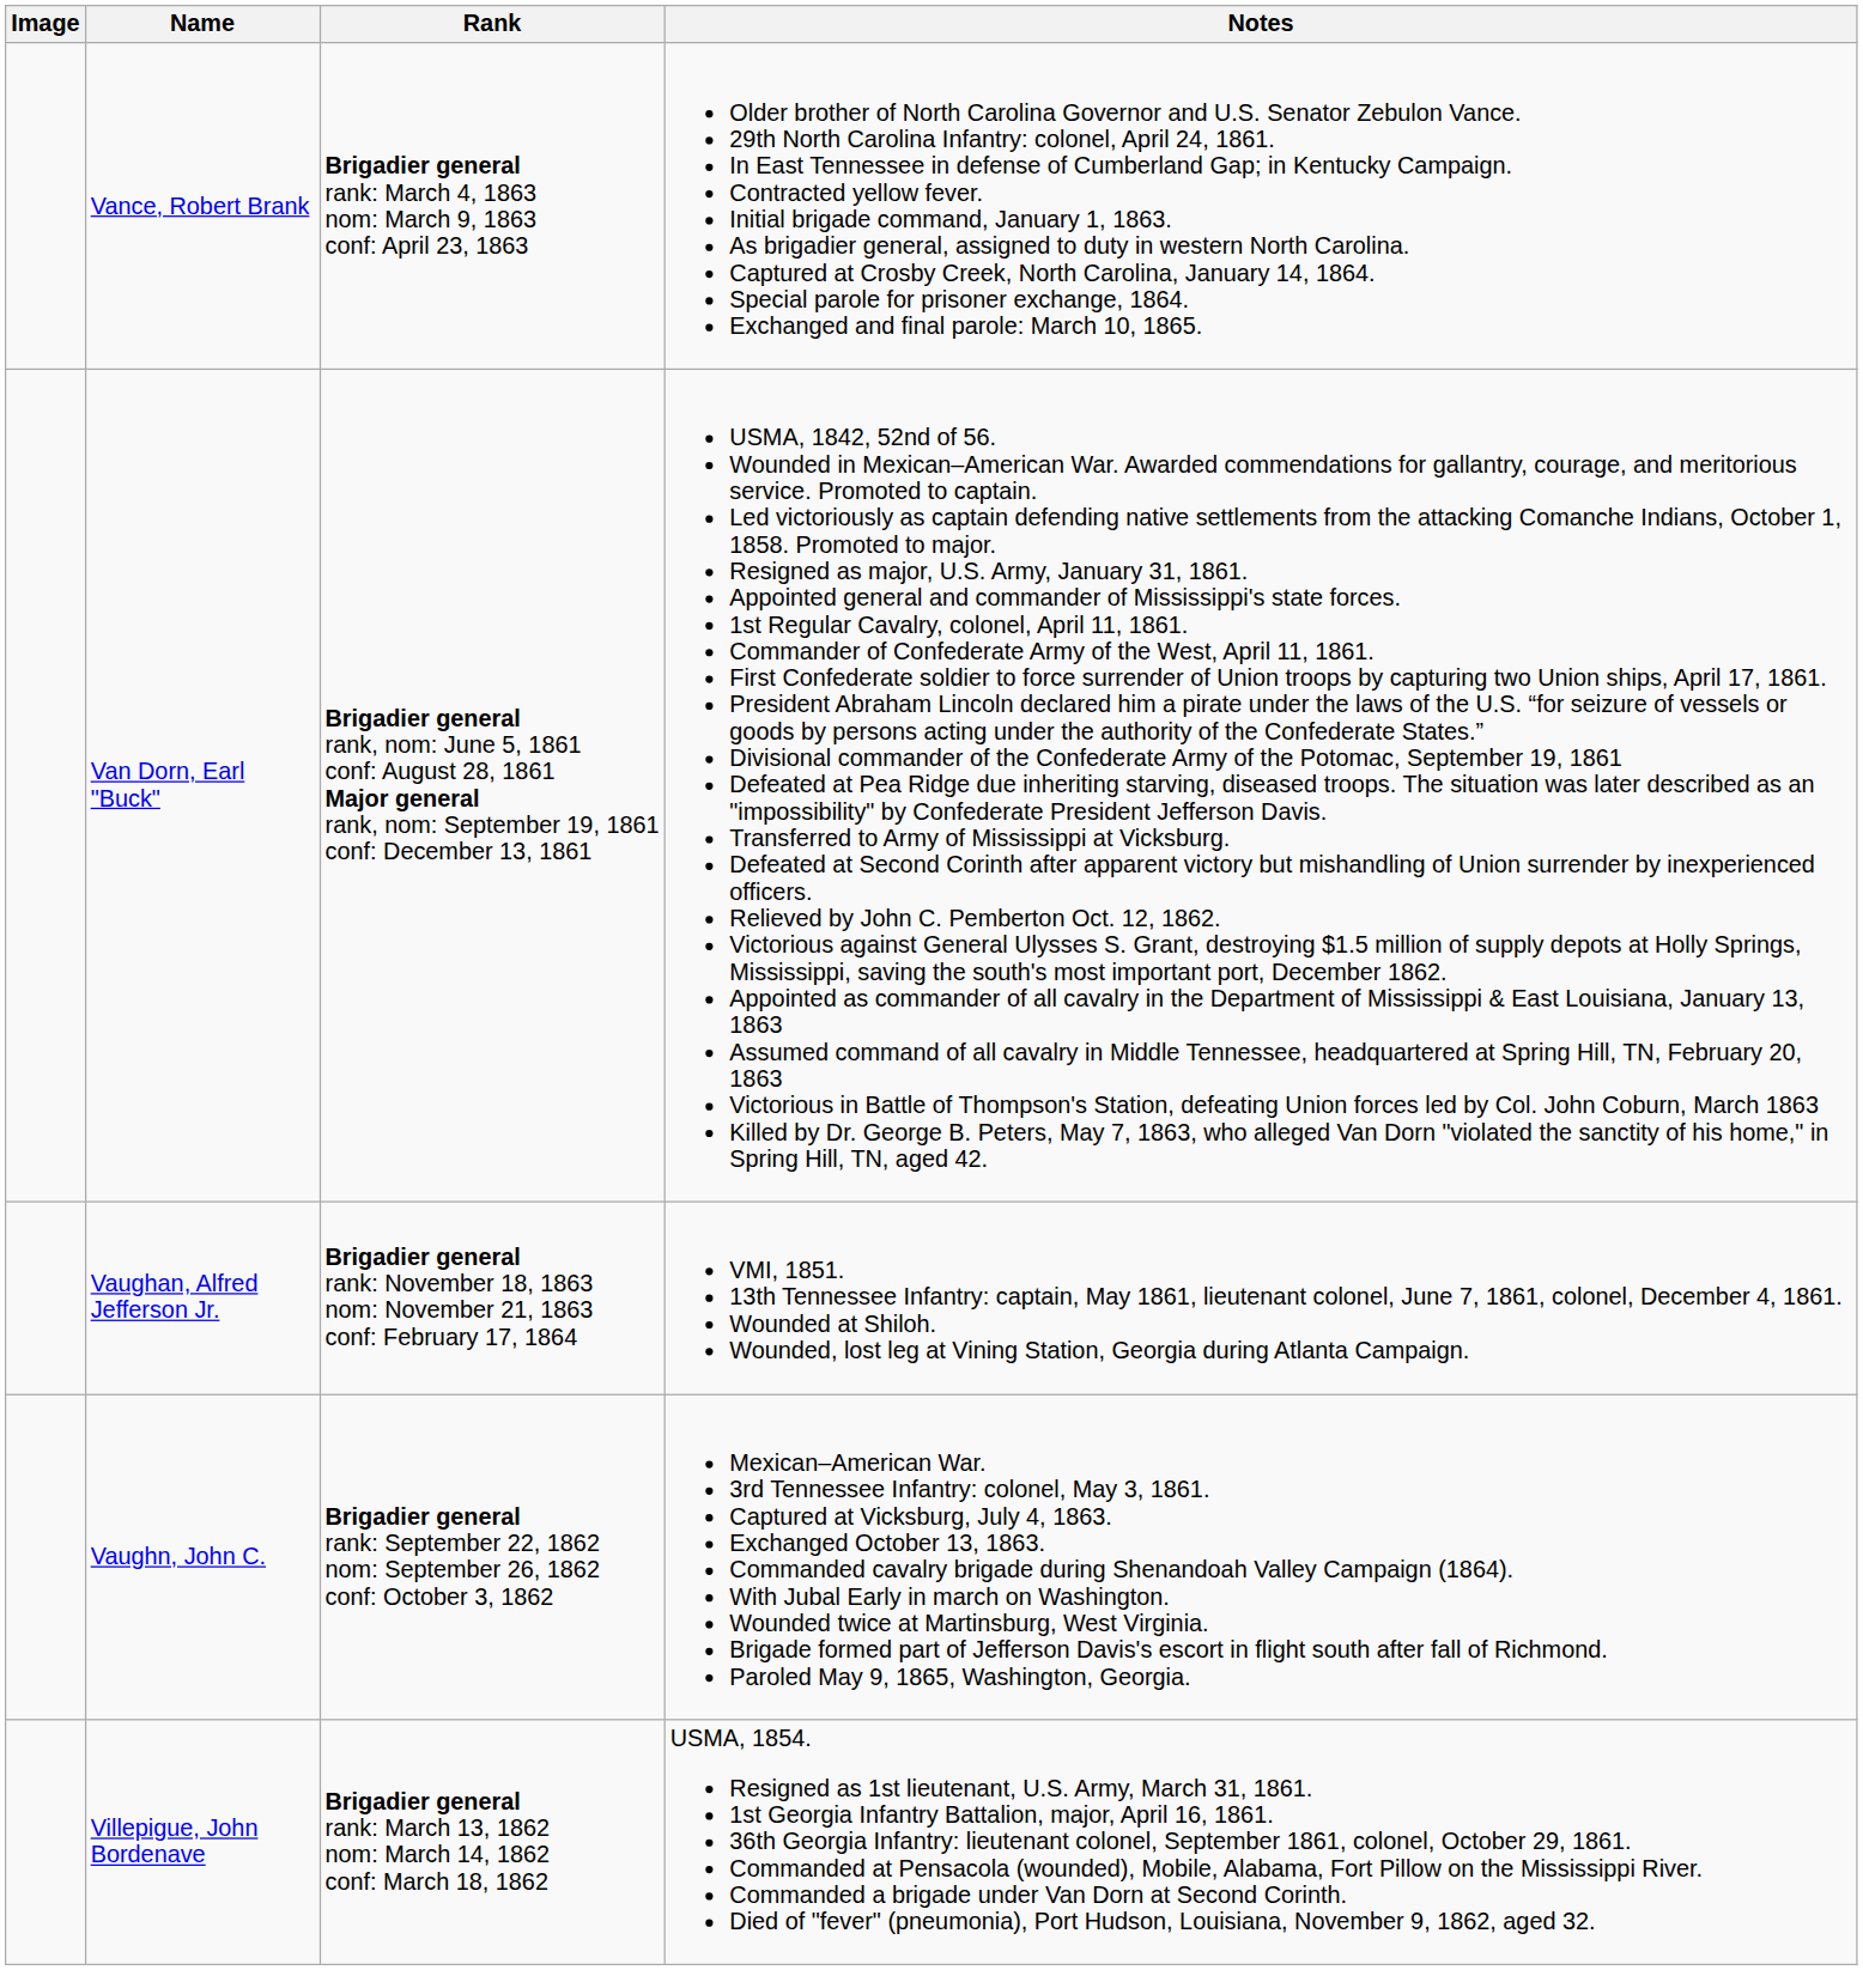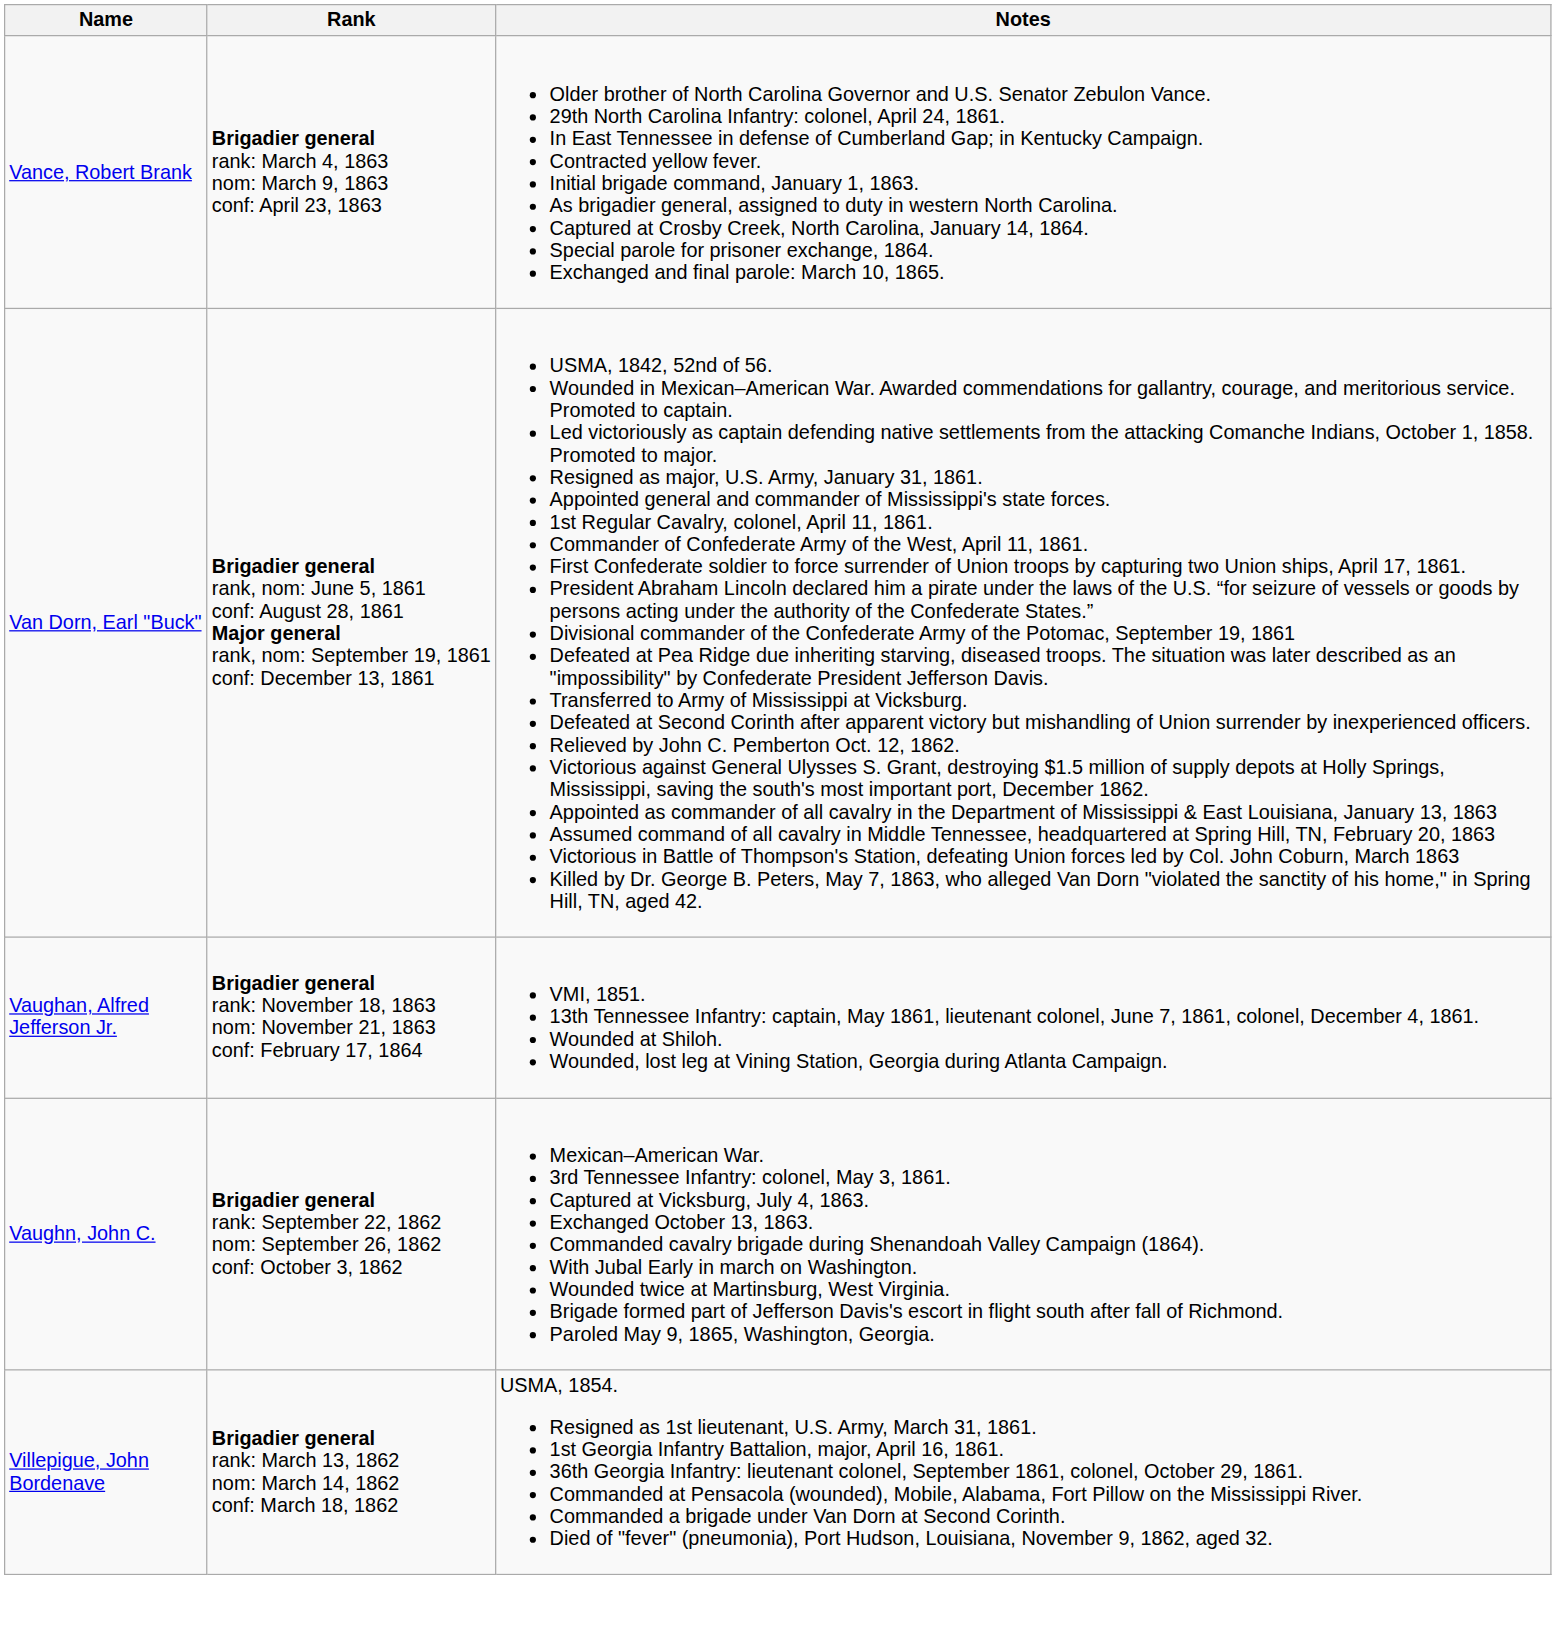- column: Image
